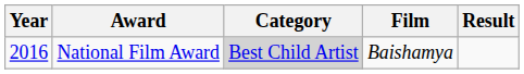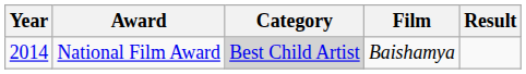National Film Award | Year: 2016 -> 2014
